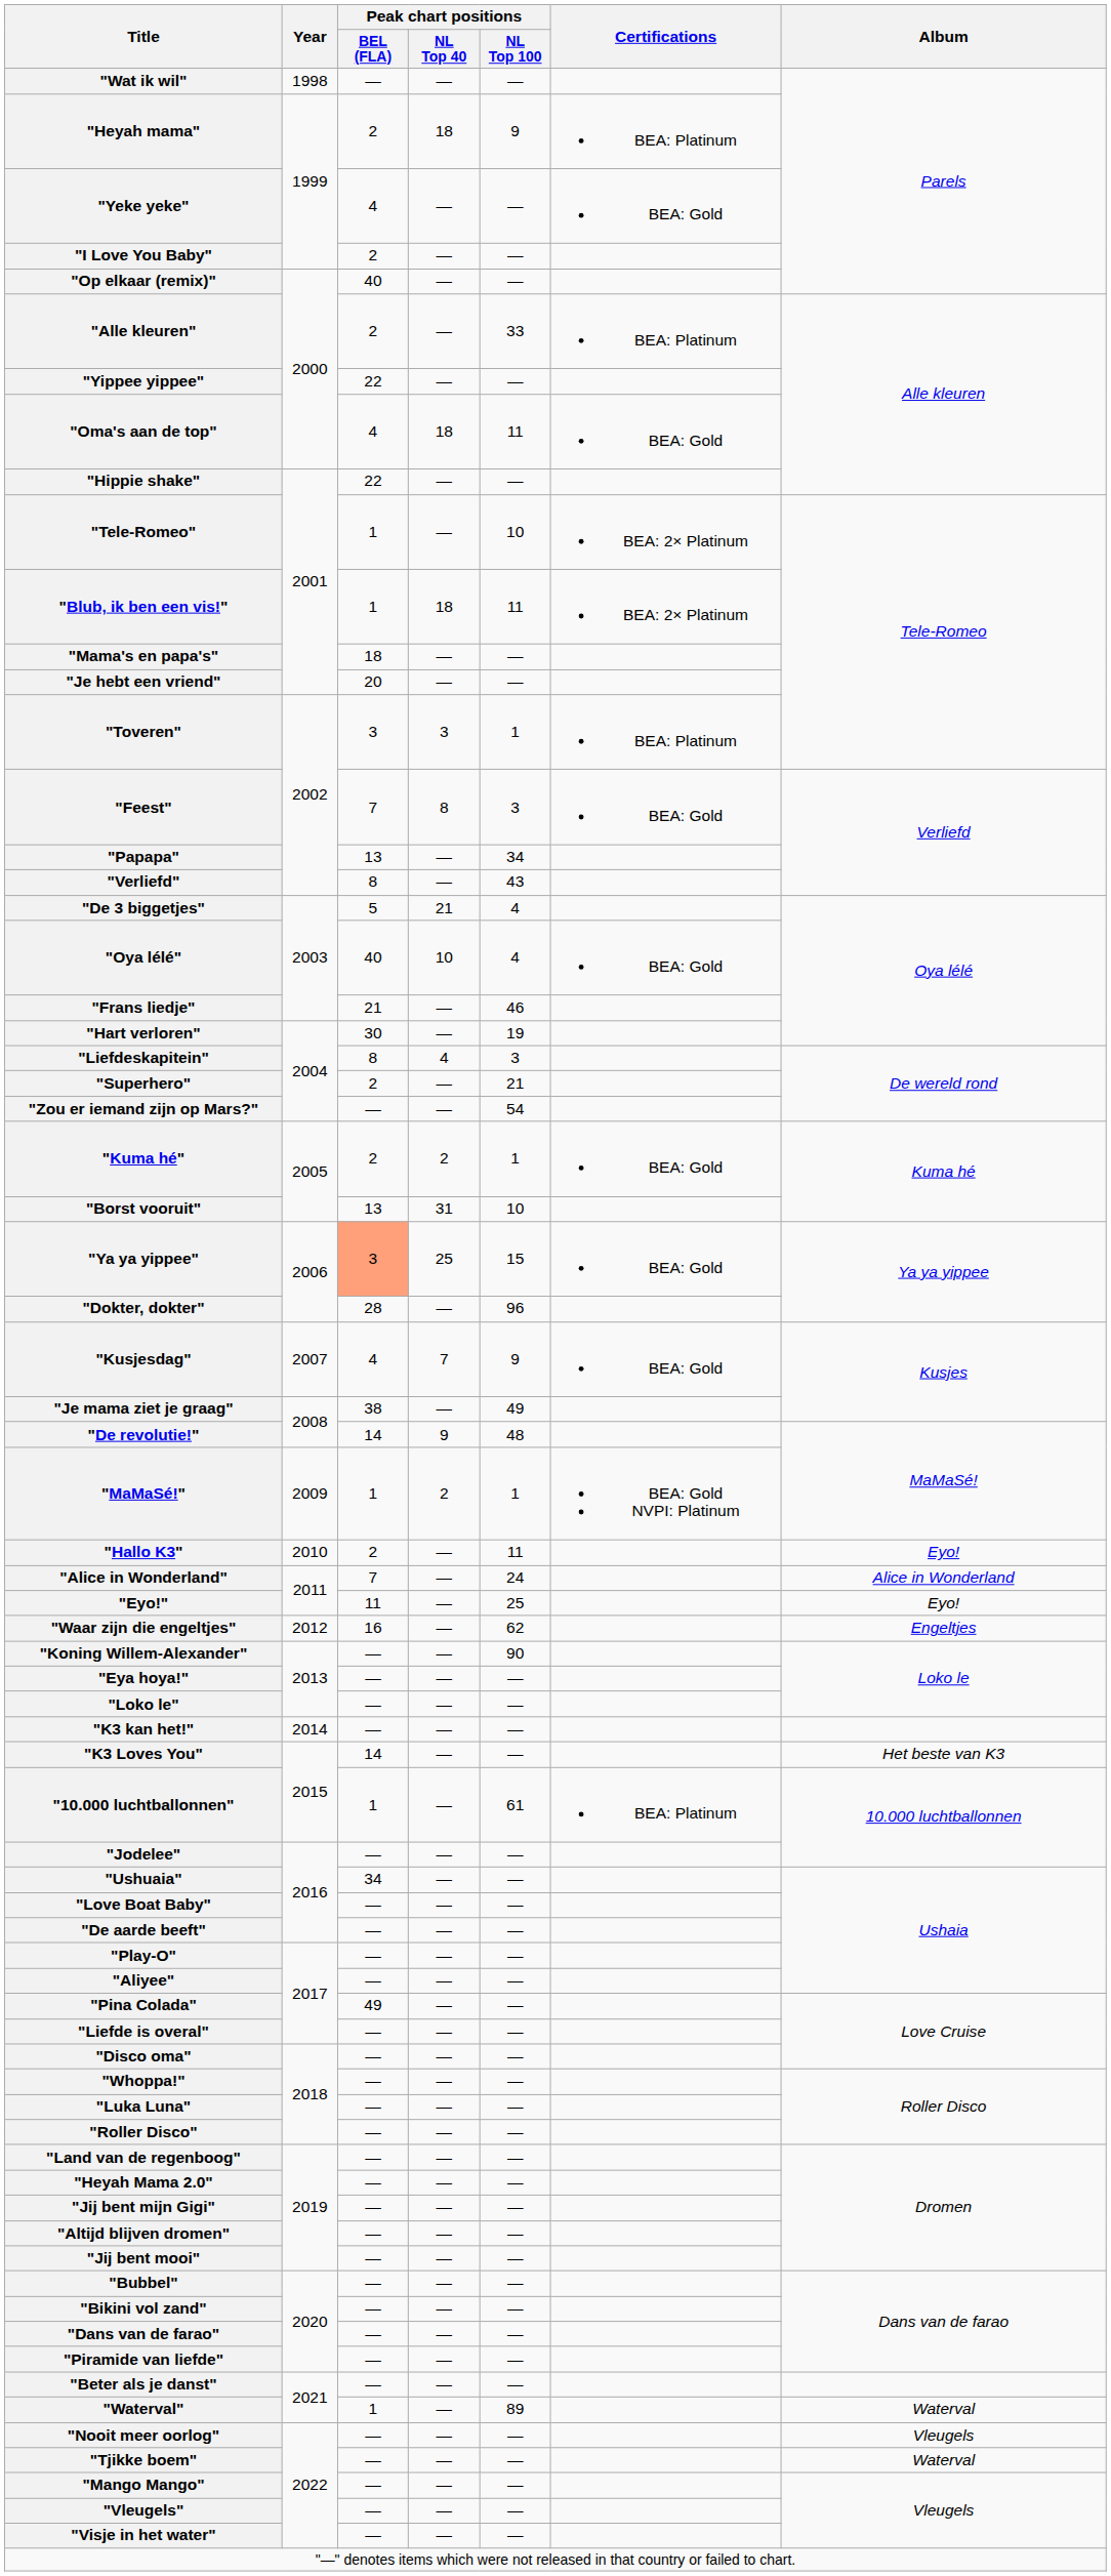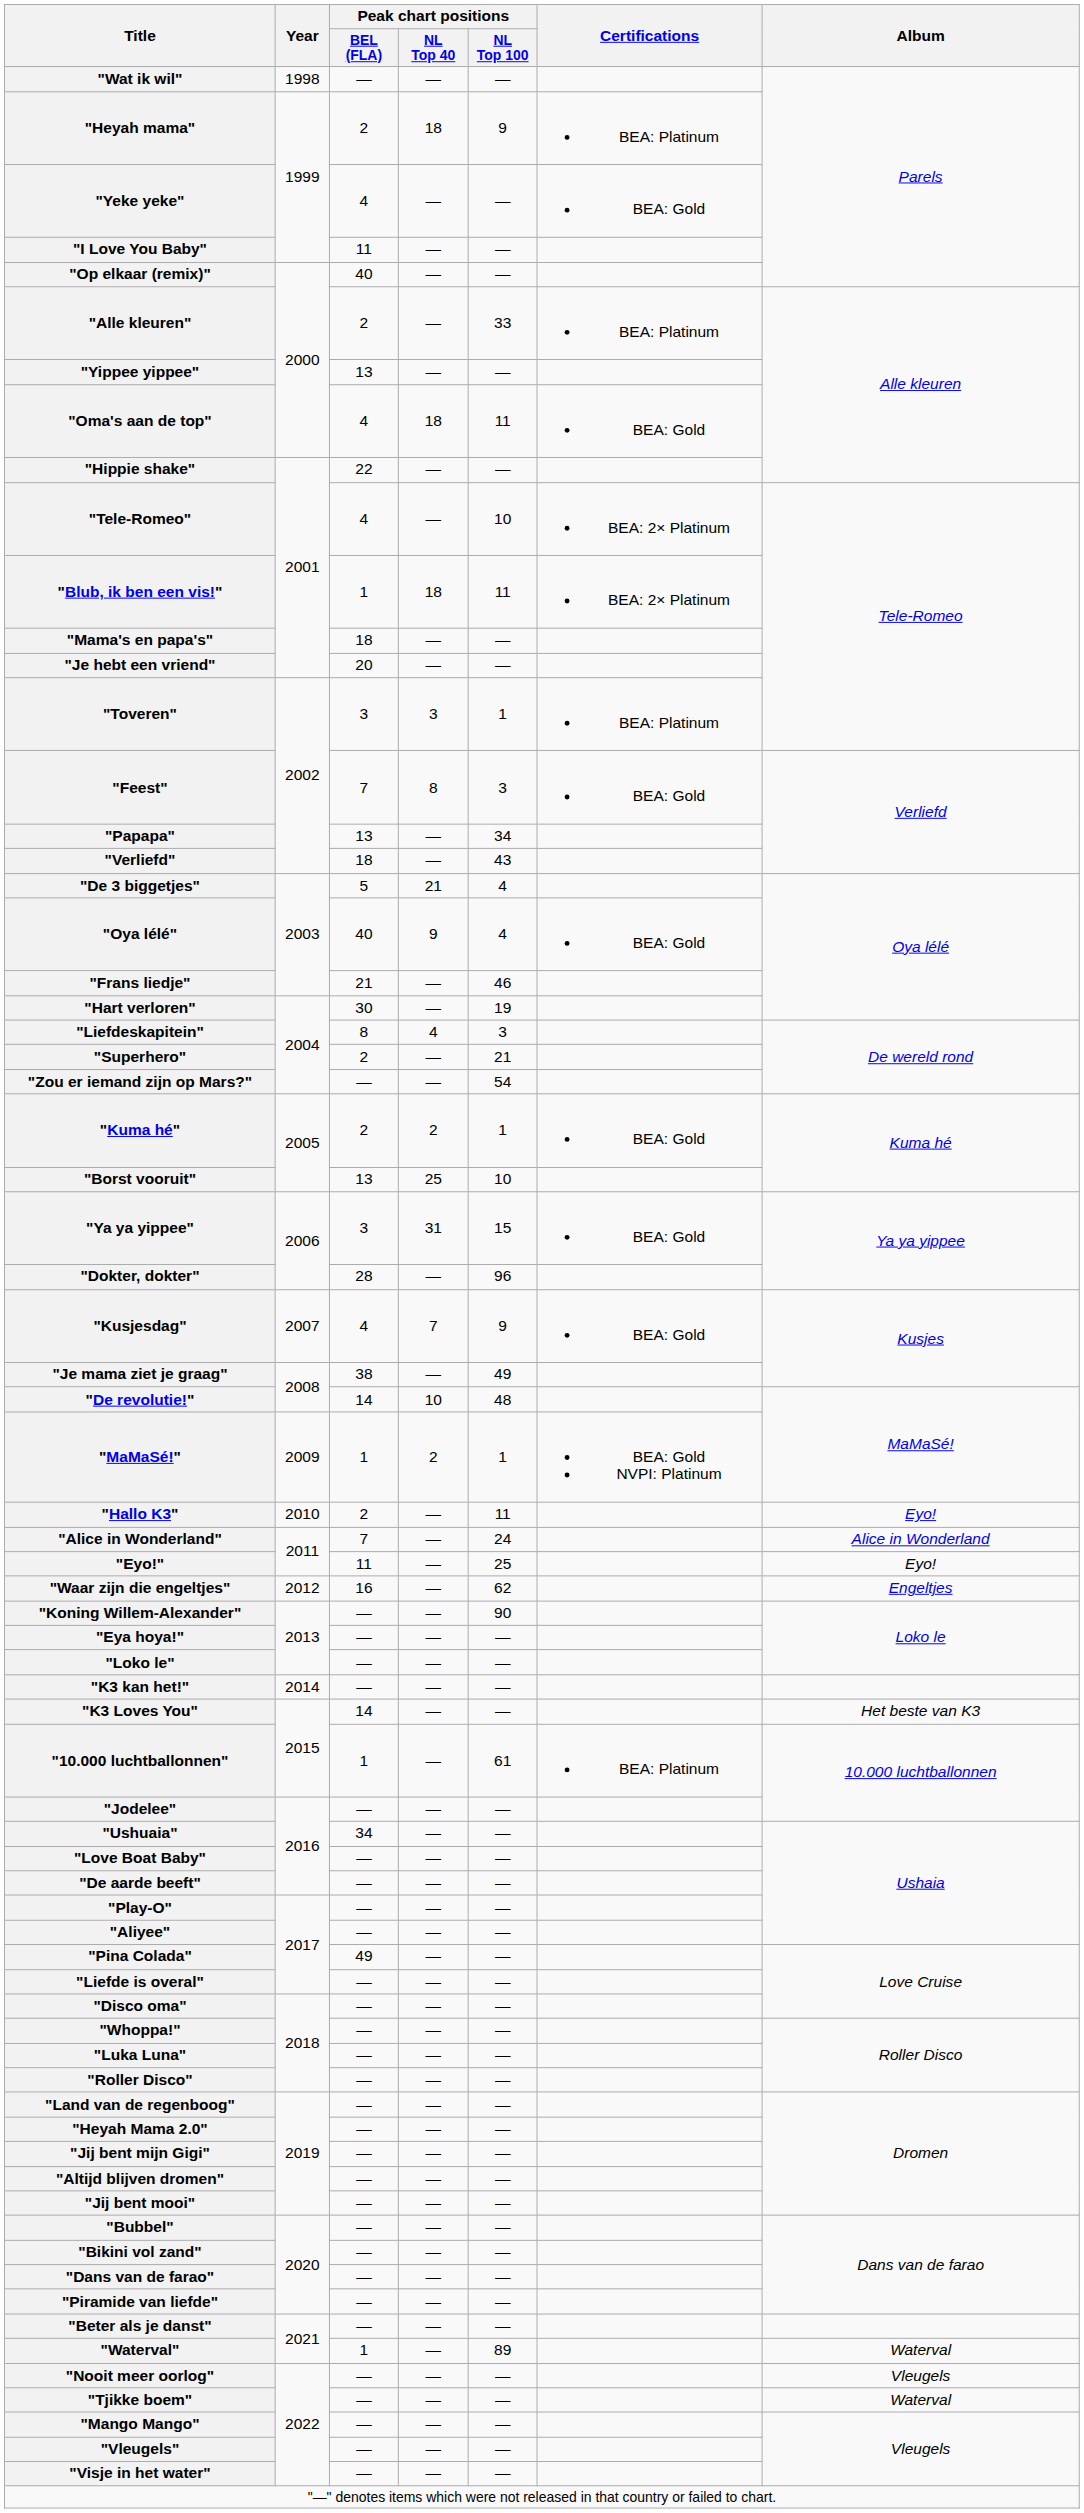"I Love You Baby" | Peak chart positions / BEL (FLA): 2 -> 11
"Yippee yippee" | Peak chart positions / BEL (FLA): 22 -> 13
"Tele-Romeo" | Peak chart positions / BEL (FLA): 1 -> 4
"Verliefd" | Peak chart positions / BEL (FLA): 8 -> 18
"Oya lélé" | Peak chart positions / NL Top 40: 10 -> 9
"Borst vooruit" | Peak chart positions / NL Top 40: 31 -> 25
"Ya ya yippee" | Peak chart positions / BEL (FLA): lightsalmon background -> no background
"Ya ya yippee" | Peak chart positions / NL Top 40: 25 -> 31
"De revolutie!" | Peak chart positions / NL Top 40: 9 -> 10
